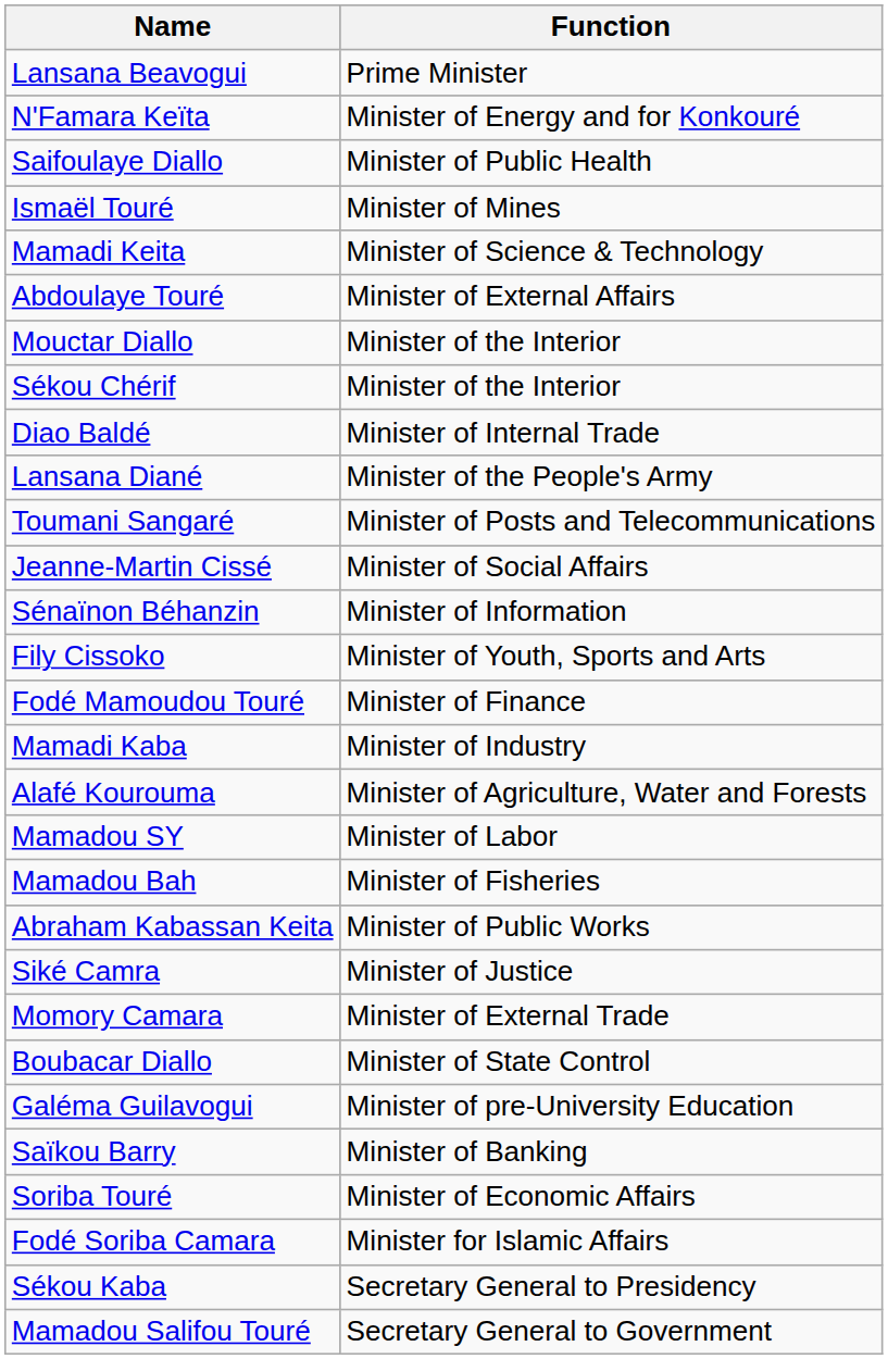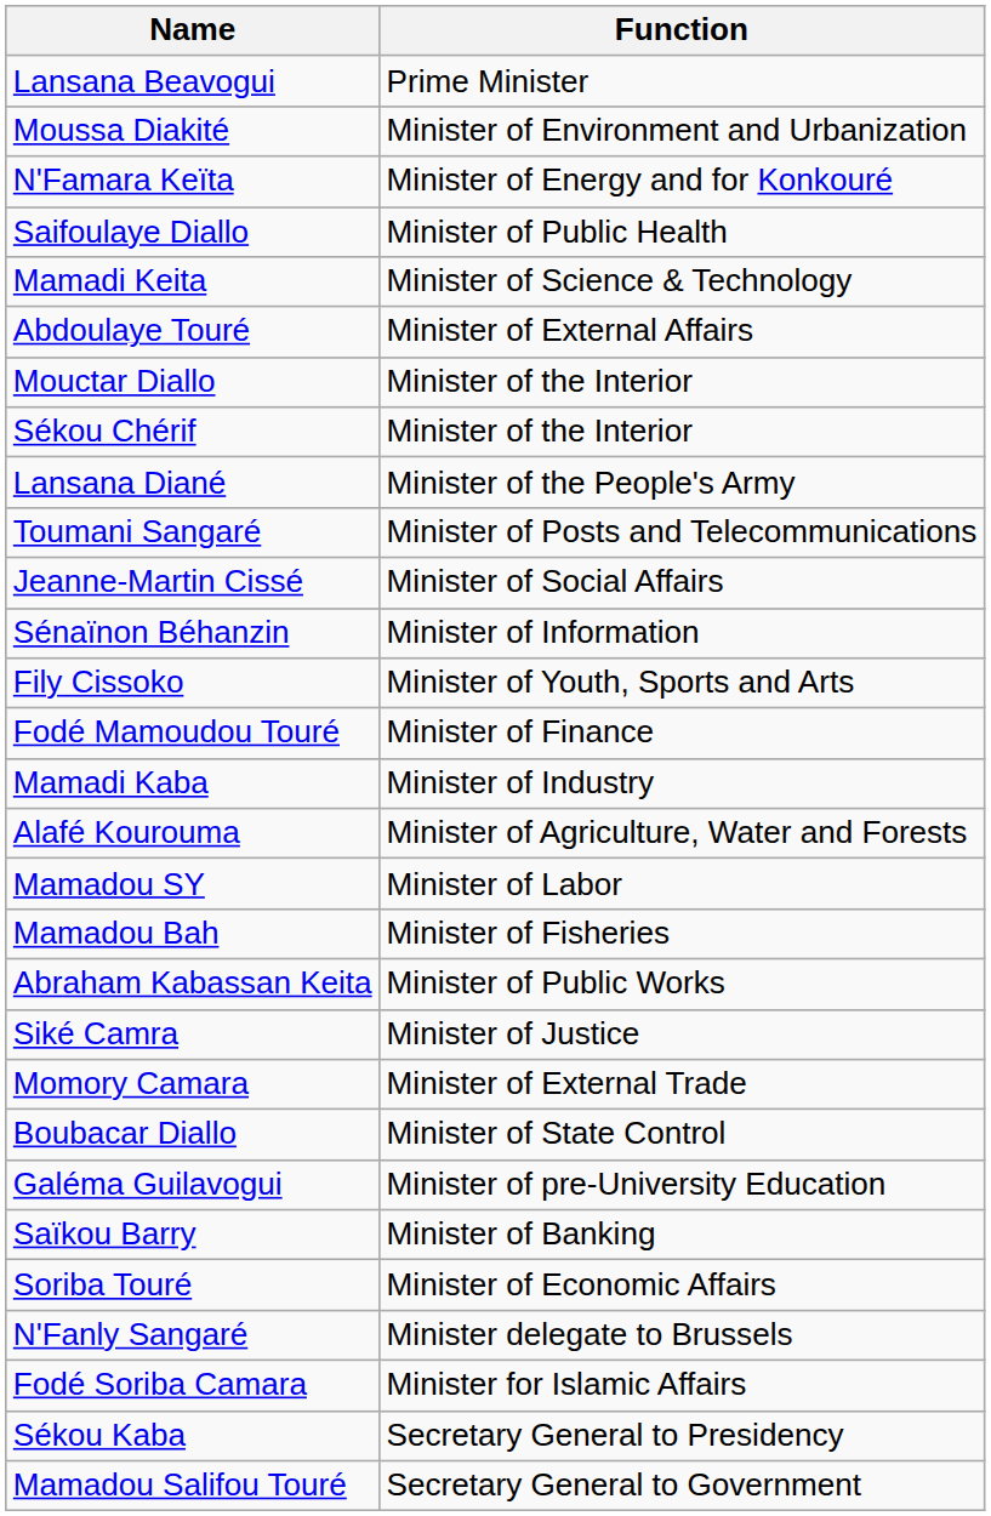+ row: Moussa Diakité | Minister of Environment and Urbanization
- row: Ismaël Touré | Minister of Mines
- row: Diao Baldé | Minister of Internal Trade
+ row: N'Fanly Sangaré | Minister delegate to Brussels
